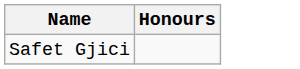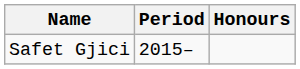+ column: Period | 2015–
